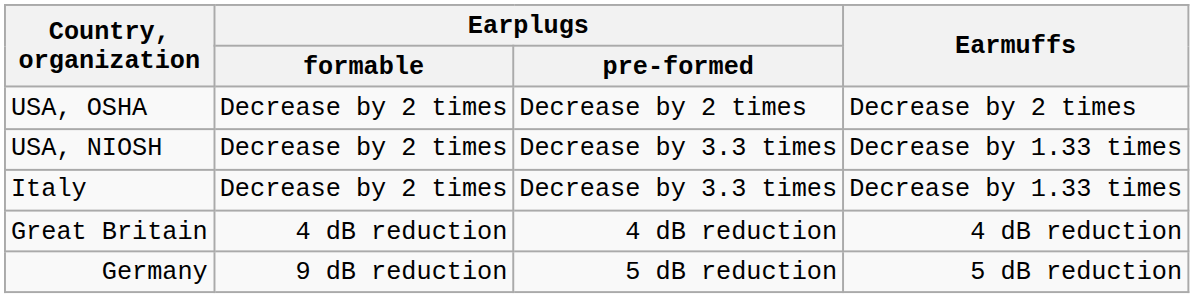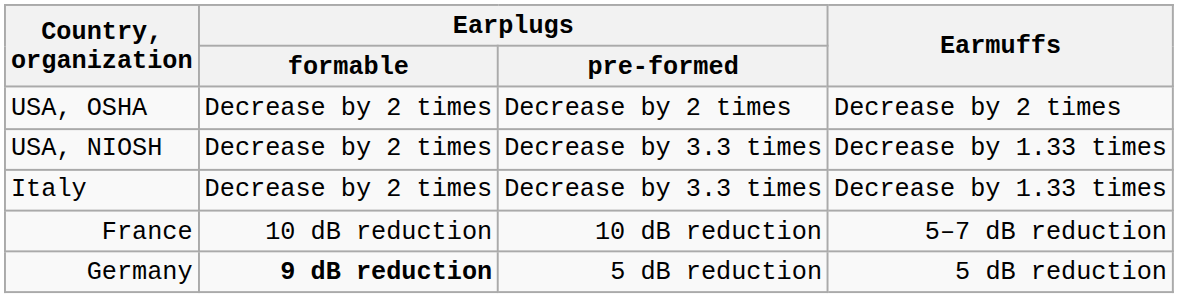- row: Great Britain | 4 dB reduction | 4 dB reduction | 4 dB reduction
+ row: France | 10 dB reduction | 10 dB reduction | 5–7 dB reduction
Germany | Earplugs / formable: normal -> bold
